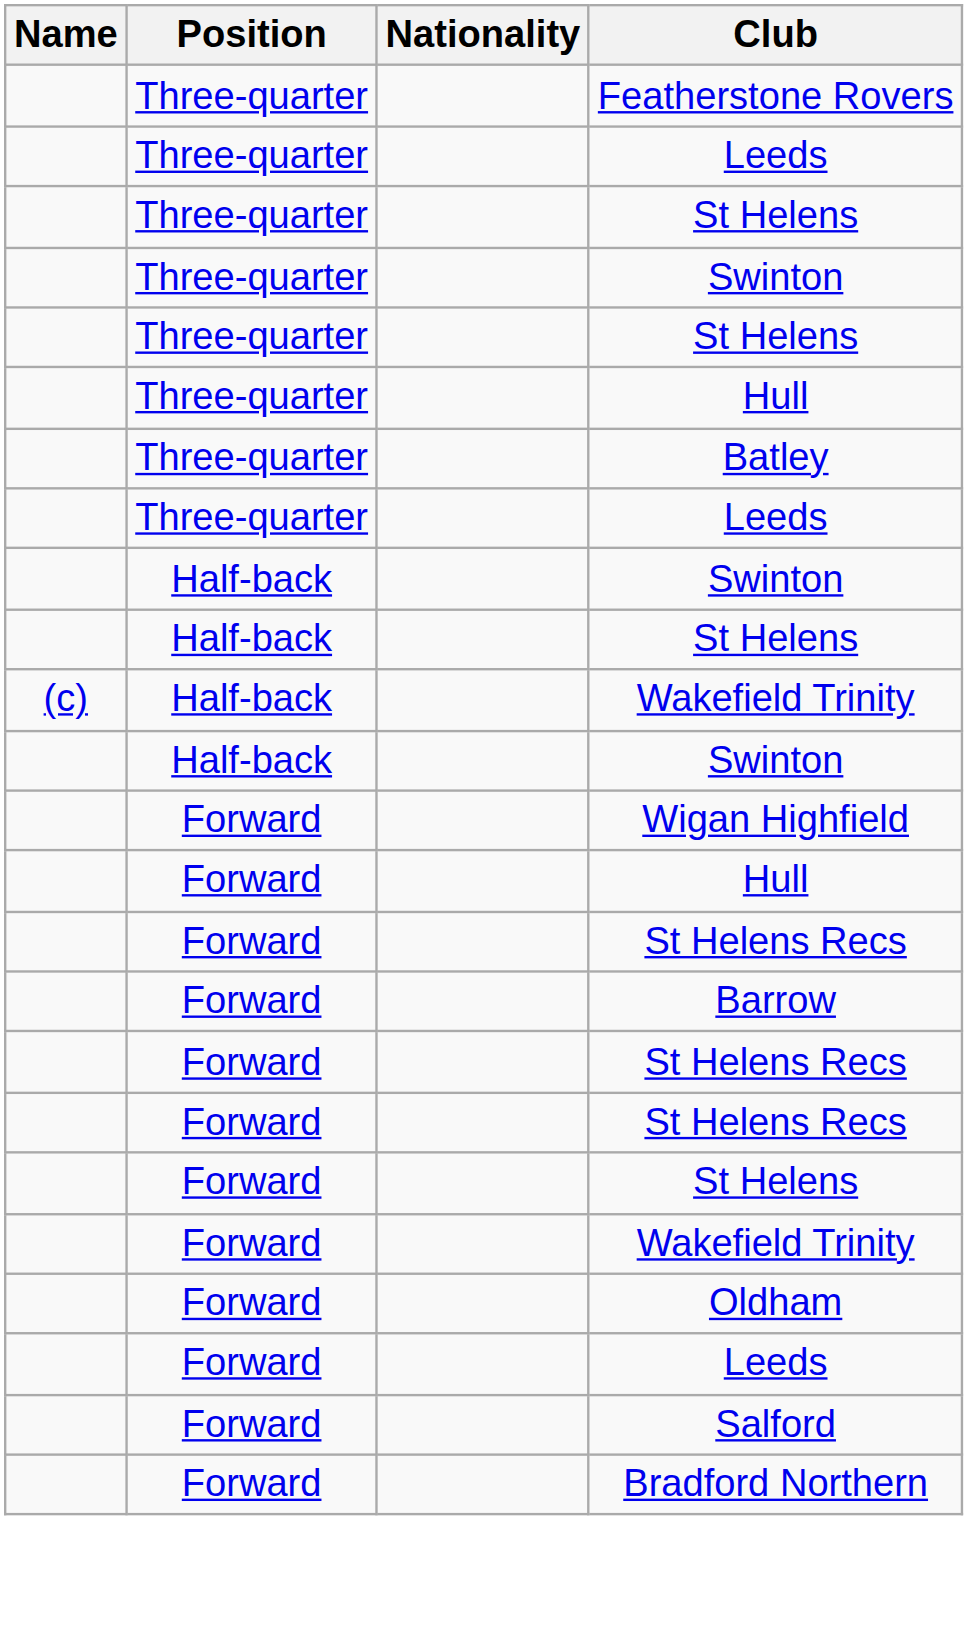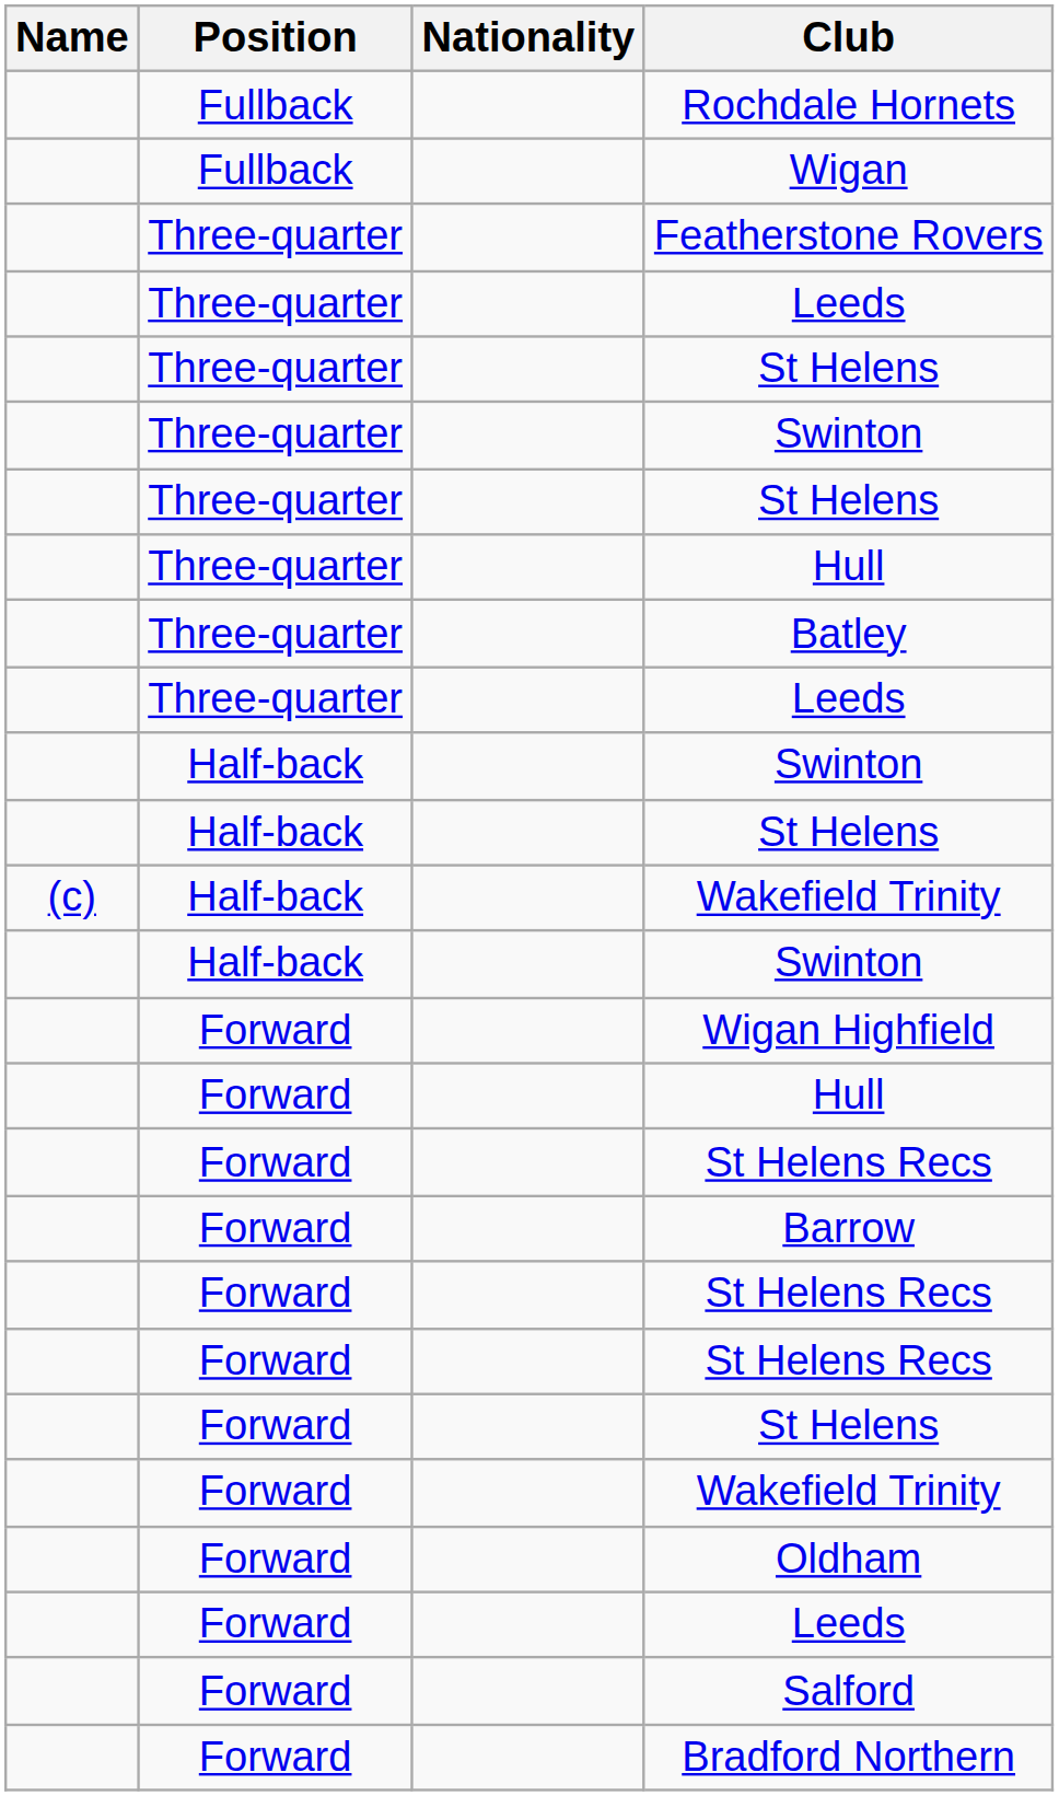+ row: Fullback | Rochdale Hornets
+ row: Fullback | Wigan
